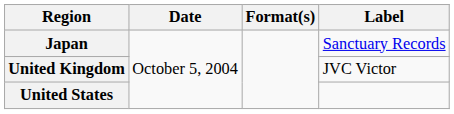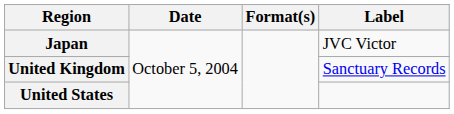Japan | Label: Sanctuary Records -> JVC Victor
United Kingdom | Label: JVC Victor -> Sanctuary Records
